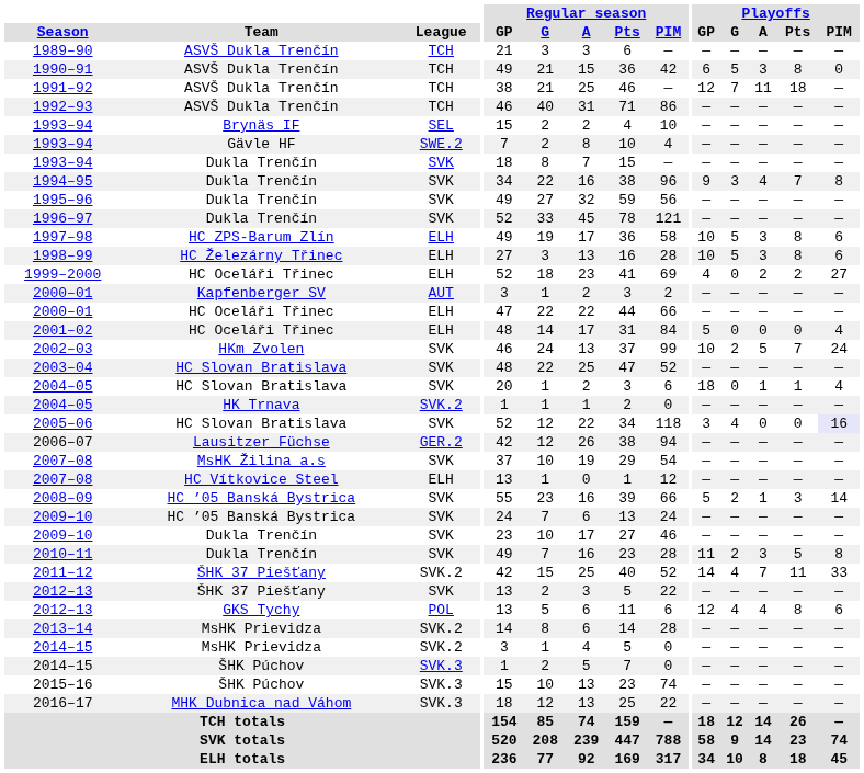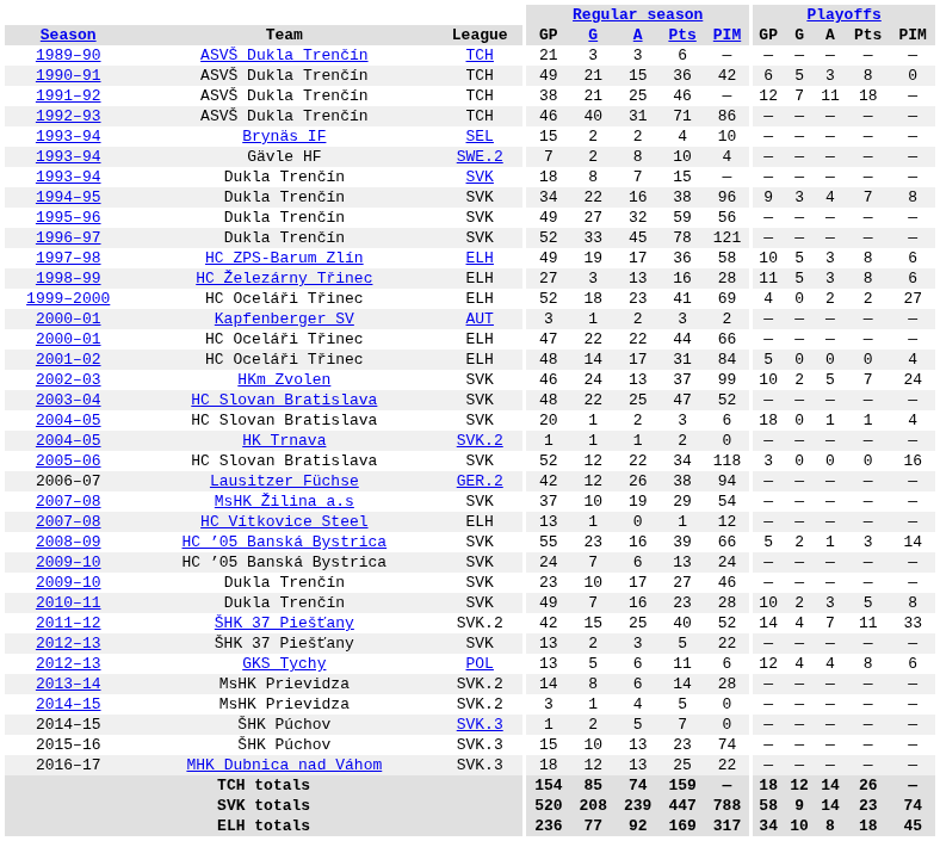1998–99 | Playoffs / GP: 10 -> 11
2005–06 | Playoffs / G: 4 -> 0
2005–06 | Playoffs / PIM: lavender background -> no background
2010–11 | Playoffs / GP: 11 -> 10
